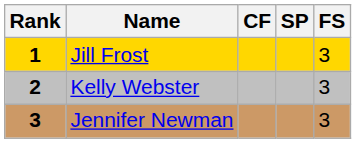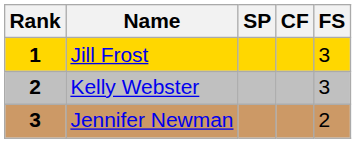columns swapped: CF <-> SP
Jennifer Newman | FS: 3 -> 2
